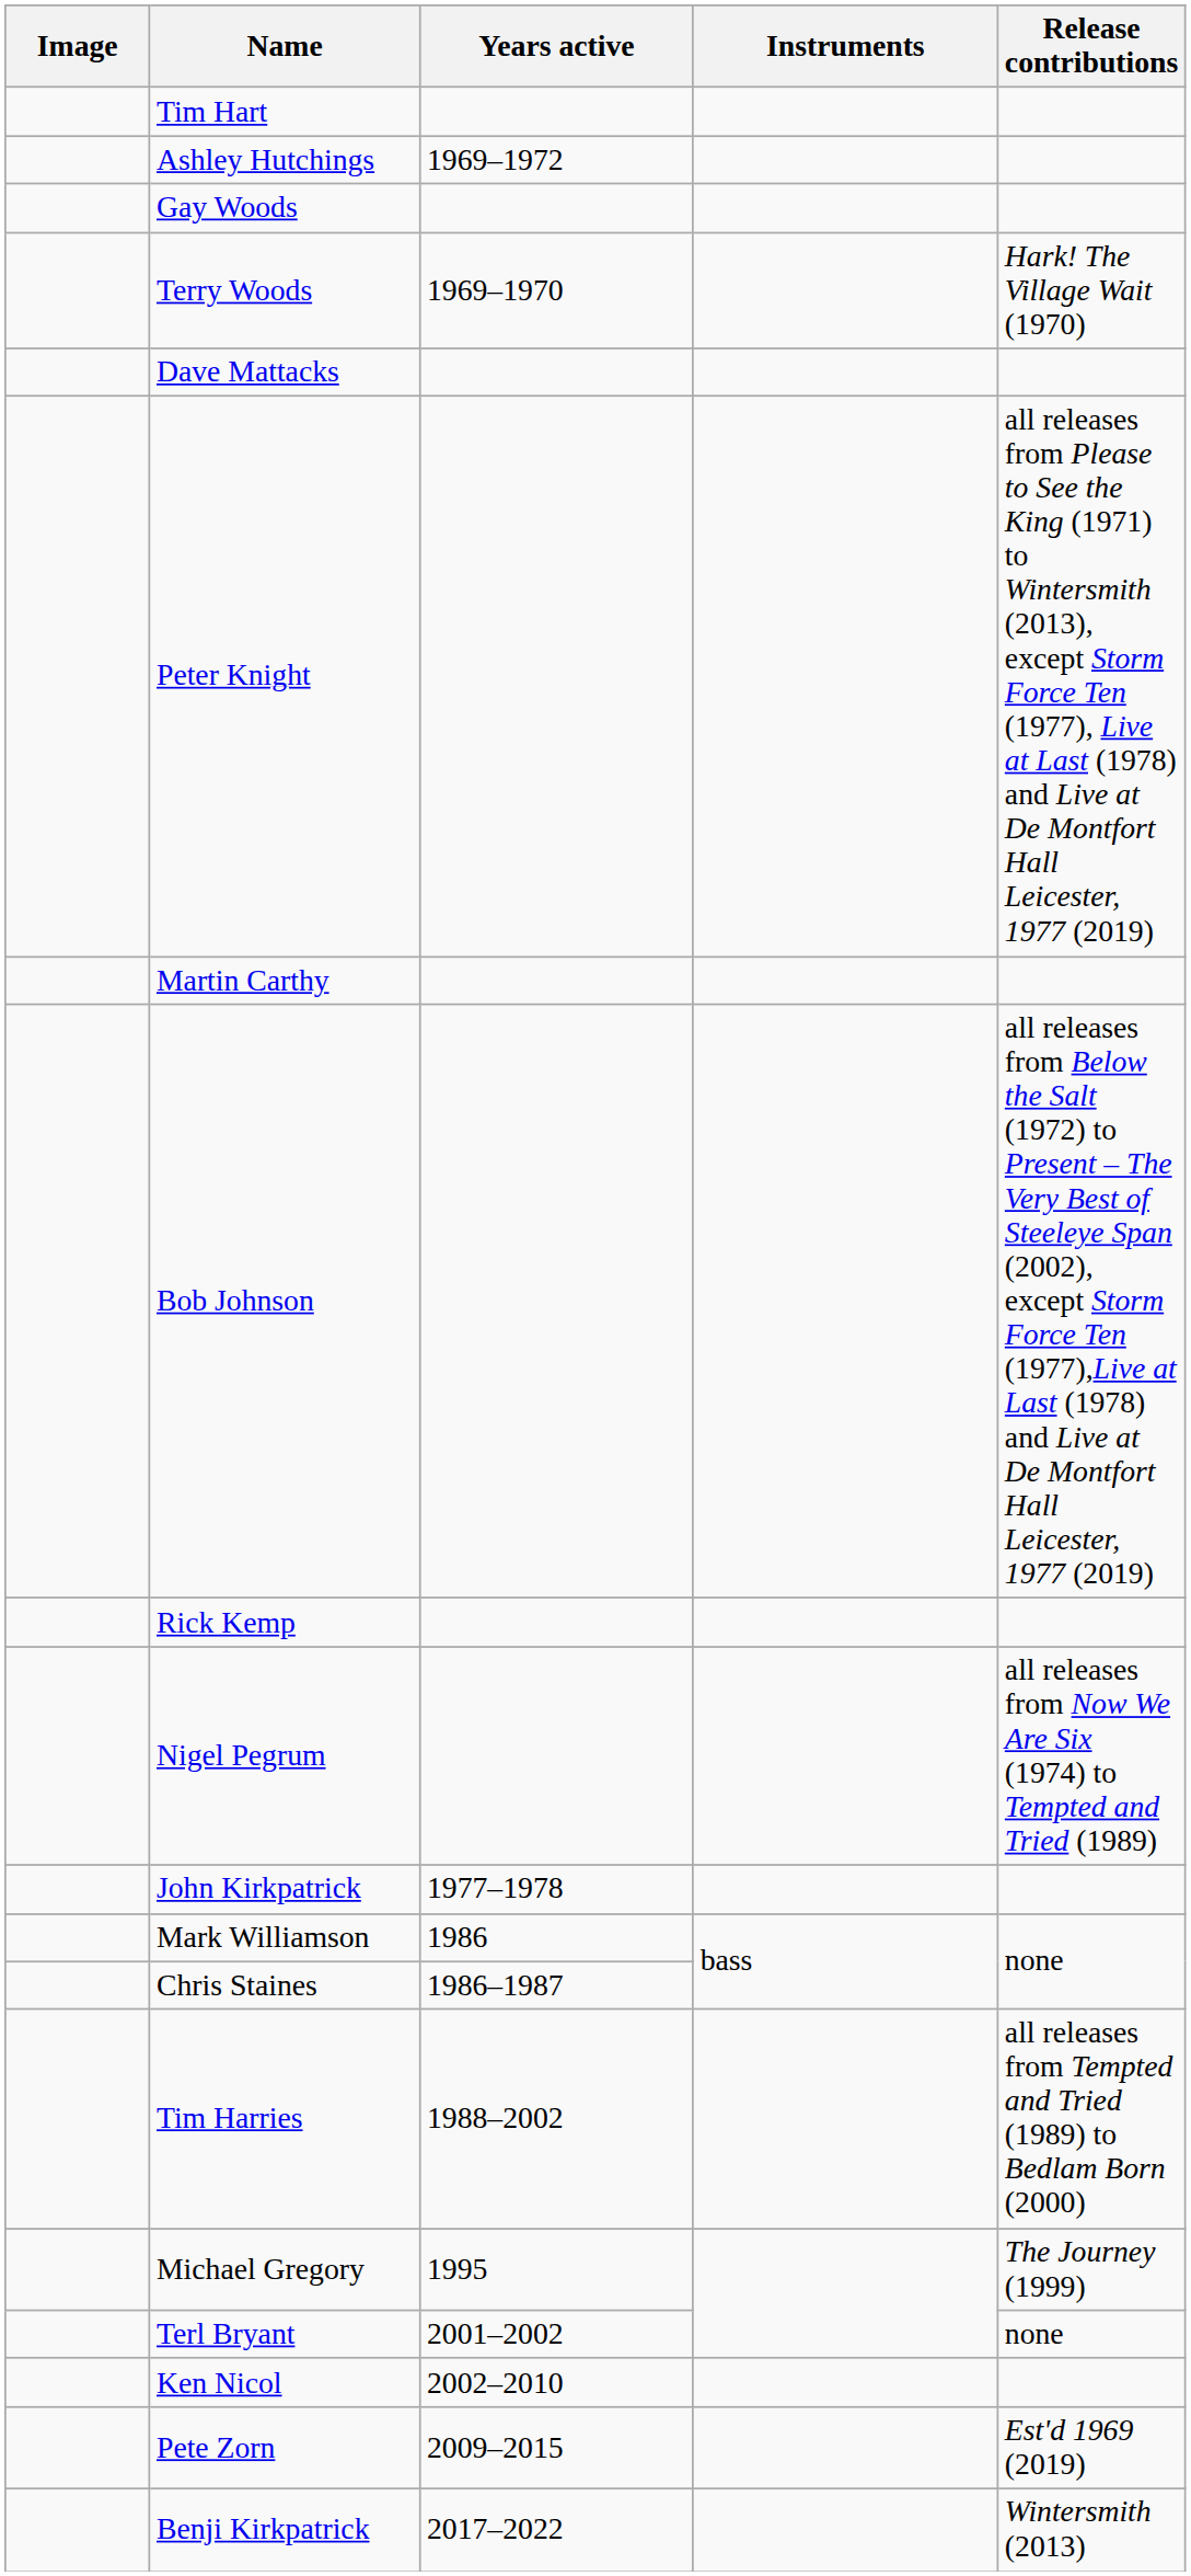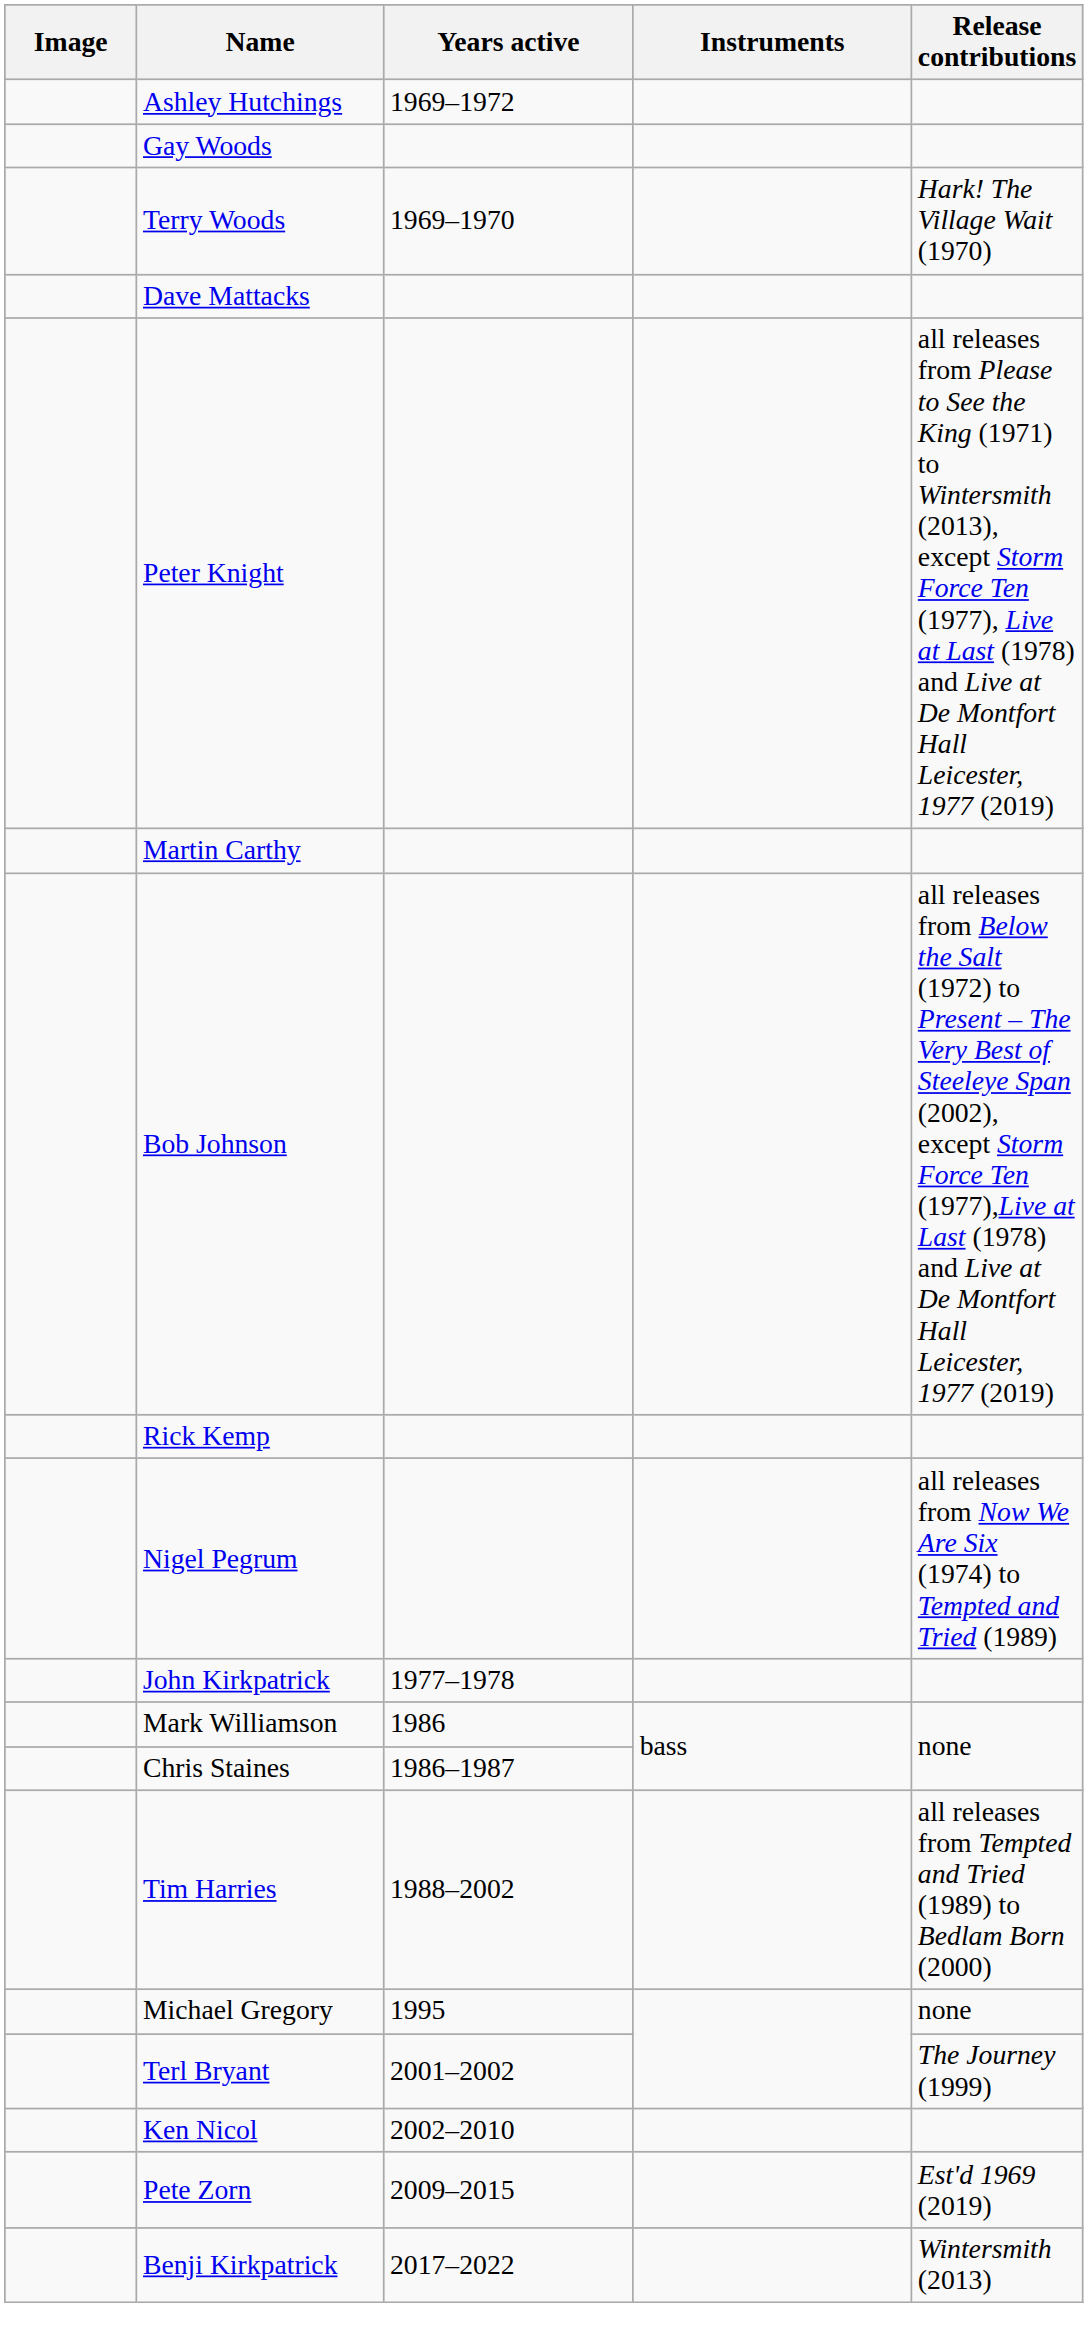- row: Tim Hart
Michael Gregory | Release contributions: The Journey (1999) -> none
Terl Bryant | Release contributions: none -> The Journey (1999)
